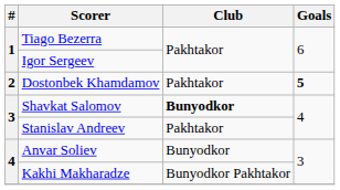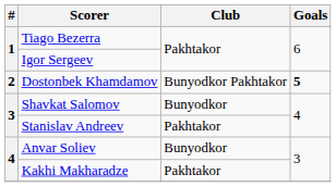Dostonbek Khamdamov | Club: Pakhtakor -> Bunyodkor Pakhtakor
Shavkat Salomov | Club: bold -> normal
Kakhi Makharadze | Club: Bunyodkor Pakhtakor -> Pakhtakor
